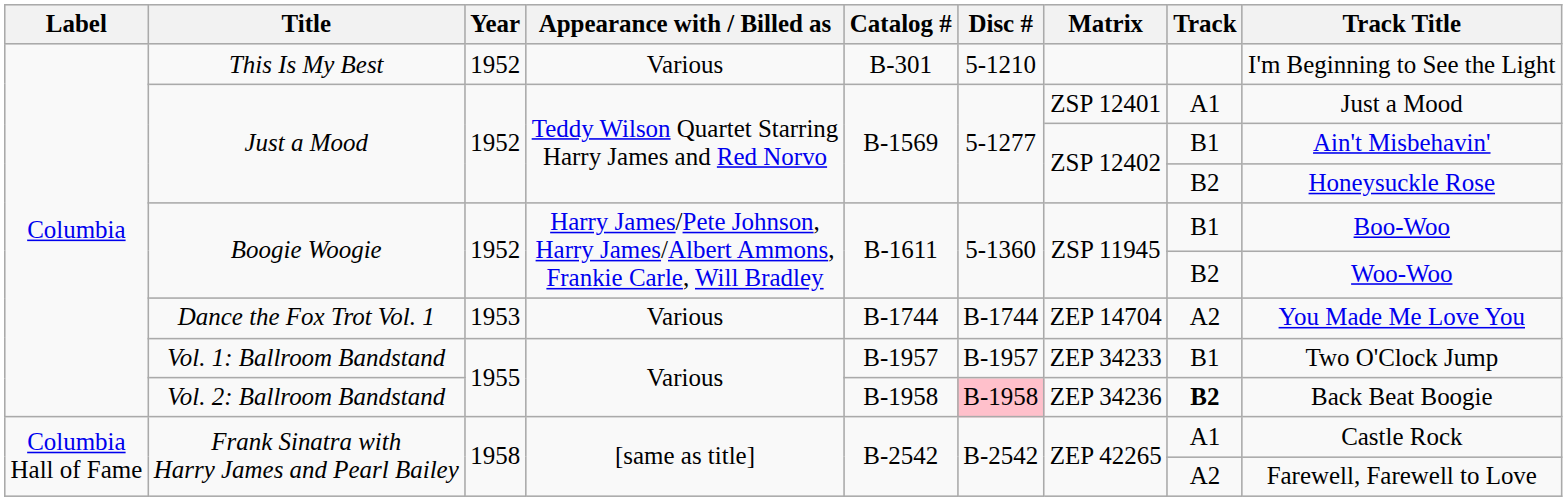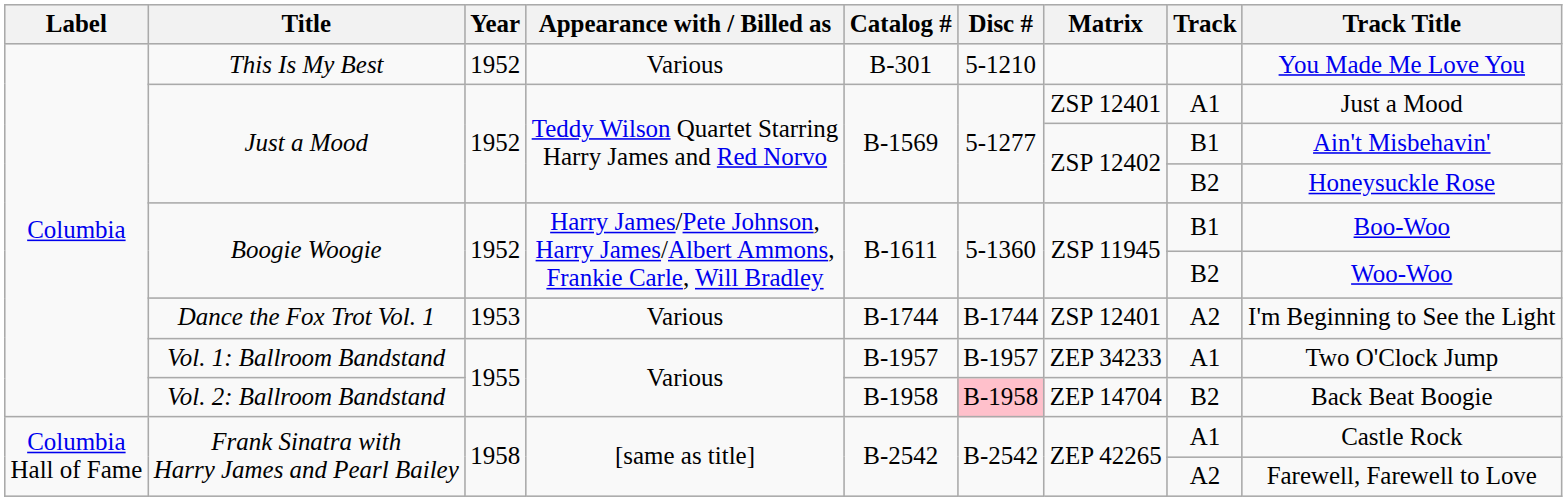This Is My Best | Track Title: I'm Beginning to See the Light -> You Made Me Love You
Dance the Fox Trot Vol. 1 | Matrix: ZEP 14704 -> ZSP 12401
Dance the Fox Trot Vol. 1 | Track Title: You Made Me Love You -> I'm Beginning to See the Light
Vol. 1: Ballroom Bandstand | Track: B1 -> A1
Vol. 2: Ballroom Bandstand | Matrix: ZEP 34236 -> ZEP 14704
Vol. 2: Ballroom Bandstand | Track: bold -> normal
